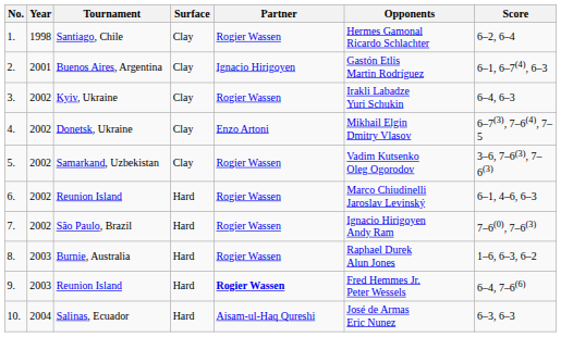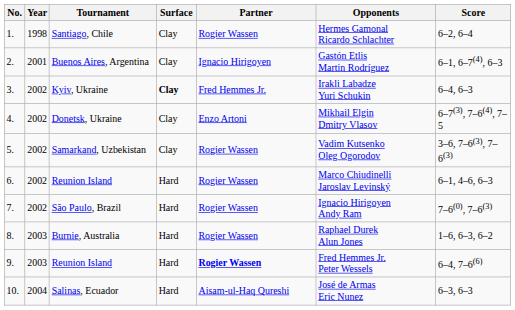Kyiv, Ukraine | Surface: normal -> bold
Kyiv, Ukraine | Partner: Rogier Wassen -> Fred Hemmes Jr.
